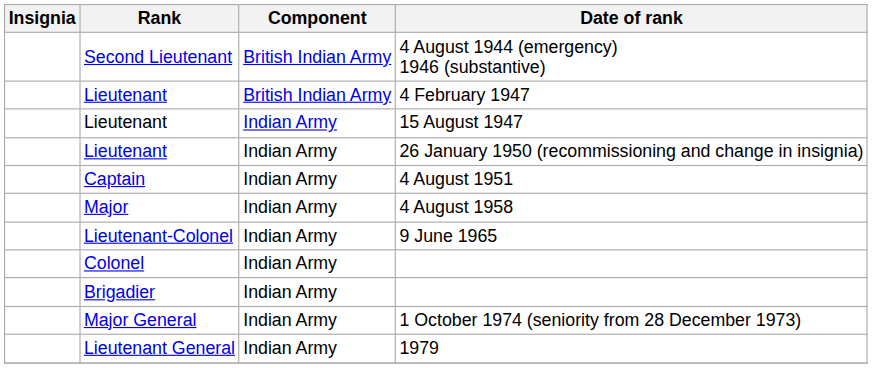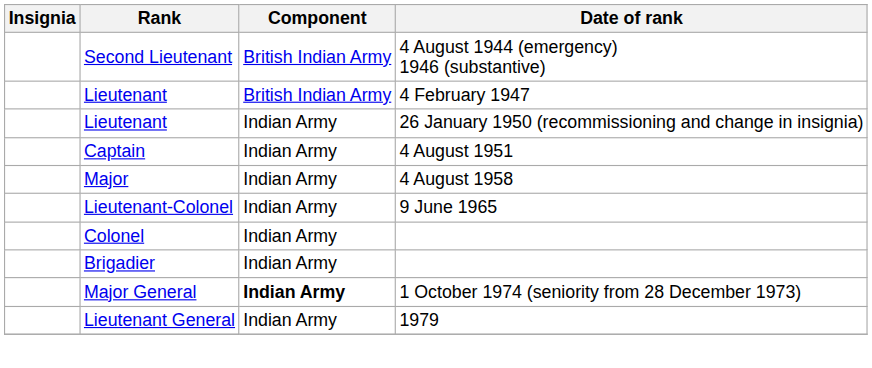- row: Lieutenant | Indian Army | 15 August 1947
1 October 1974 (seniority from 28 December 1973) | Component: normal -> bold
